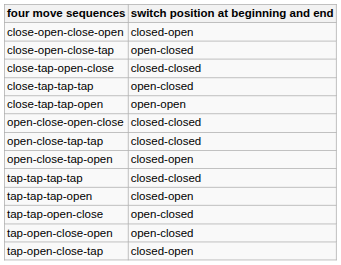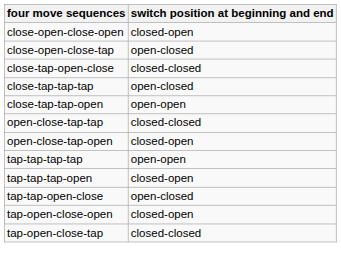- row: open-close-open-close | closed-closed
tap-tap-tap-tap | switch position at beginning and end: closed-closed -> open-open
tap-open-close-open | switch position at beginning and end: open-closed -> closed-open
tap-open-close-tap | switch position at beginning and end: closed-open -> closed-closed
